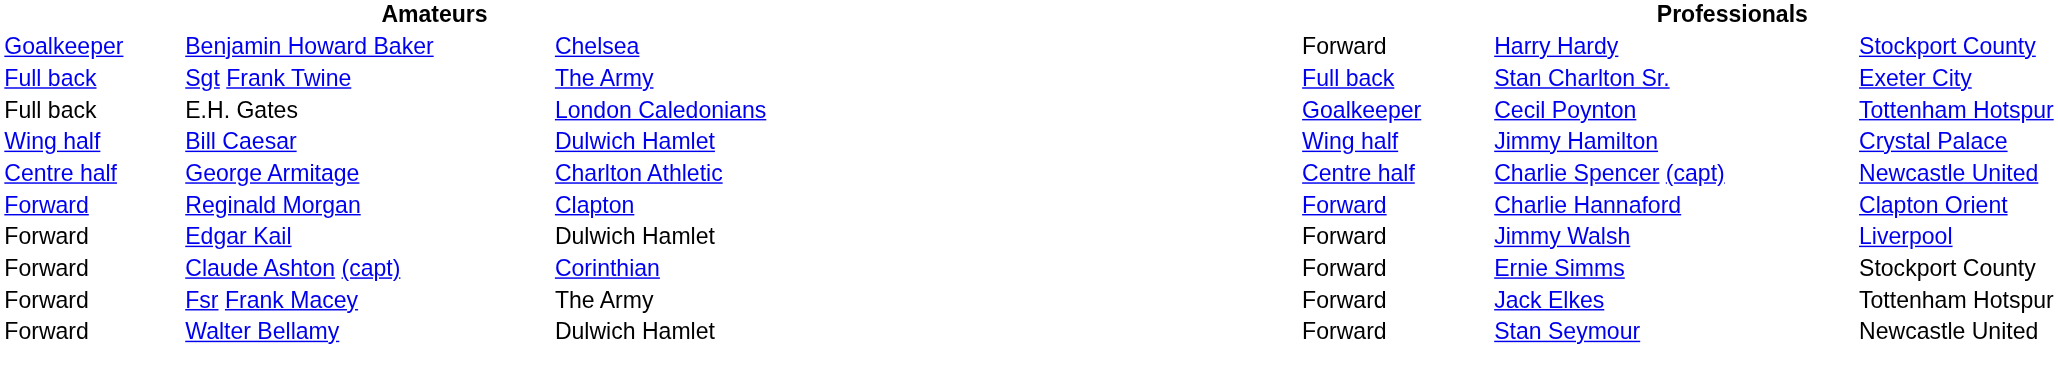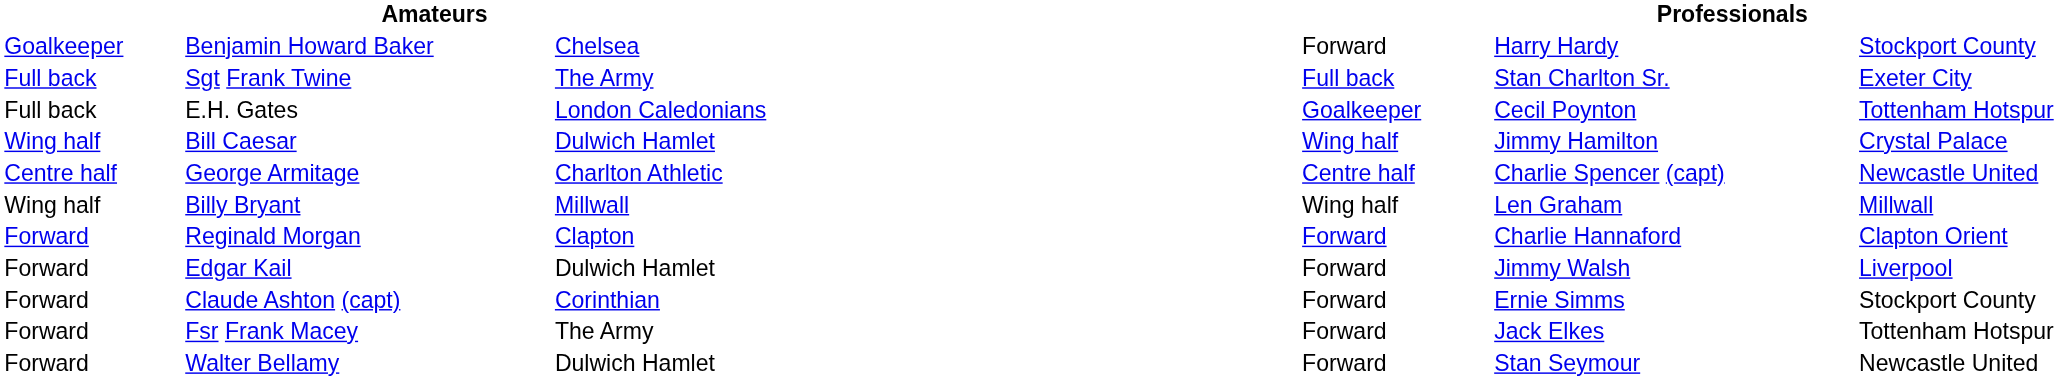+ row: Wing half | Billy Bryant | Millwall | Wing half | Len Graham | Millwall
